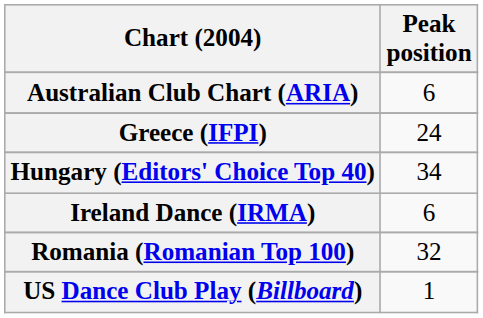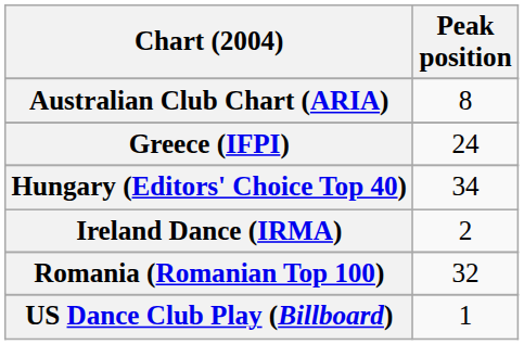Australian Club Chart (ARIA) | Peak position: 6 -> 8
Ireland Dance (IRMA) | Peak position: 6 -> 2
